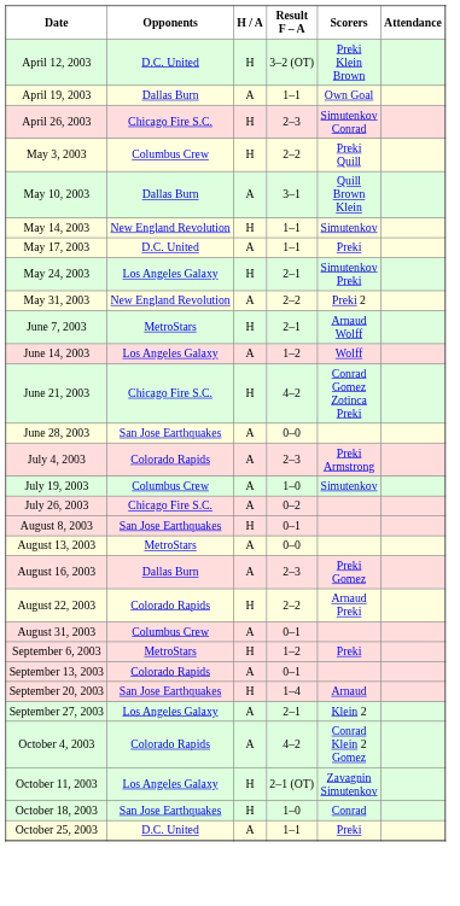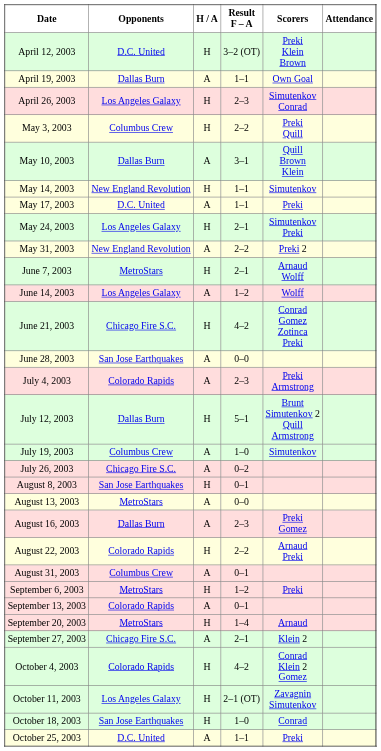April 26, 2003 | Opponents: Chicago Fire S.C. -> Los Angeles Galaxy
+ row: July 12, 2003 | Dallas Burn | H | 5–1 | Brunt Simutenkov 2 Quill Armstrong
September 20, 2003 | Opponents: San Jose Earthquakes -> MetroStars
September 27, 2003 | Opponents: Los Angeles Galaxy -> Chicago Fire S.C.
October 4, 2003 | H / A: A -> H
